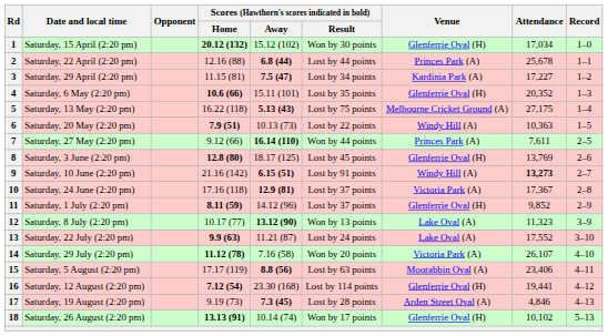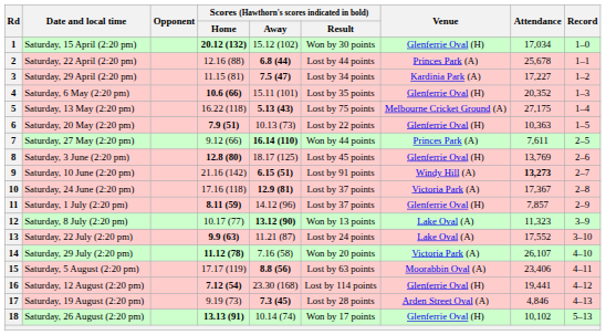6 | Venue: Windy Hill (A) -> Glenferrie Oval (H)
11 | Attendance: 9,852 -> 7,857
